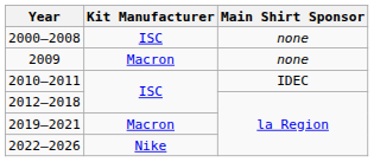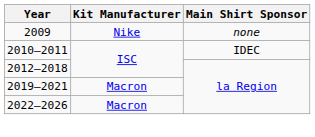- row: 2000–2008 | ISC | none
2009 | Kit Manufacturer: Macron -> Nike
2022–2026 | Kit Manufacturer: Nike -> Macron
